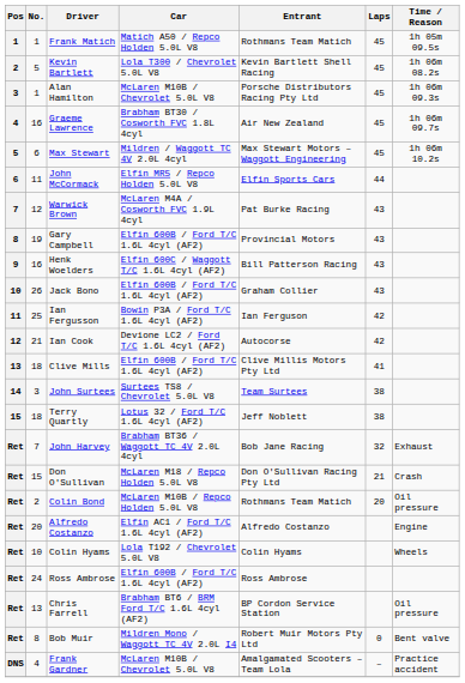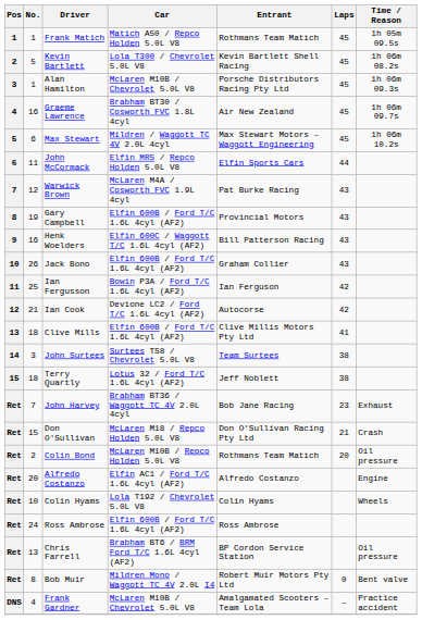John Harvey | Laps: 32 -> 23
